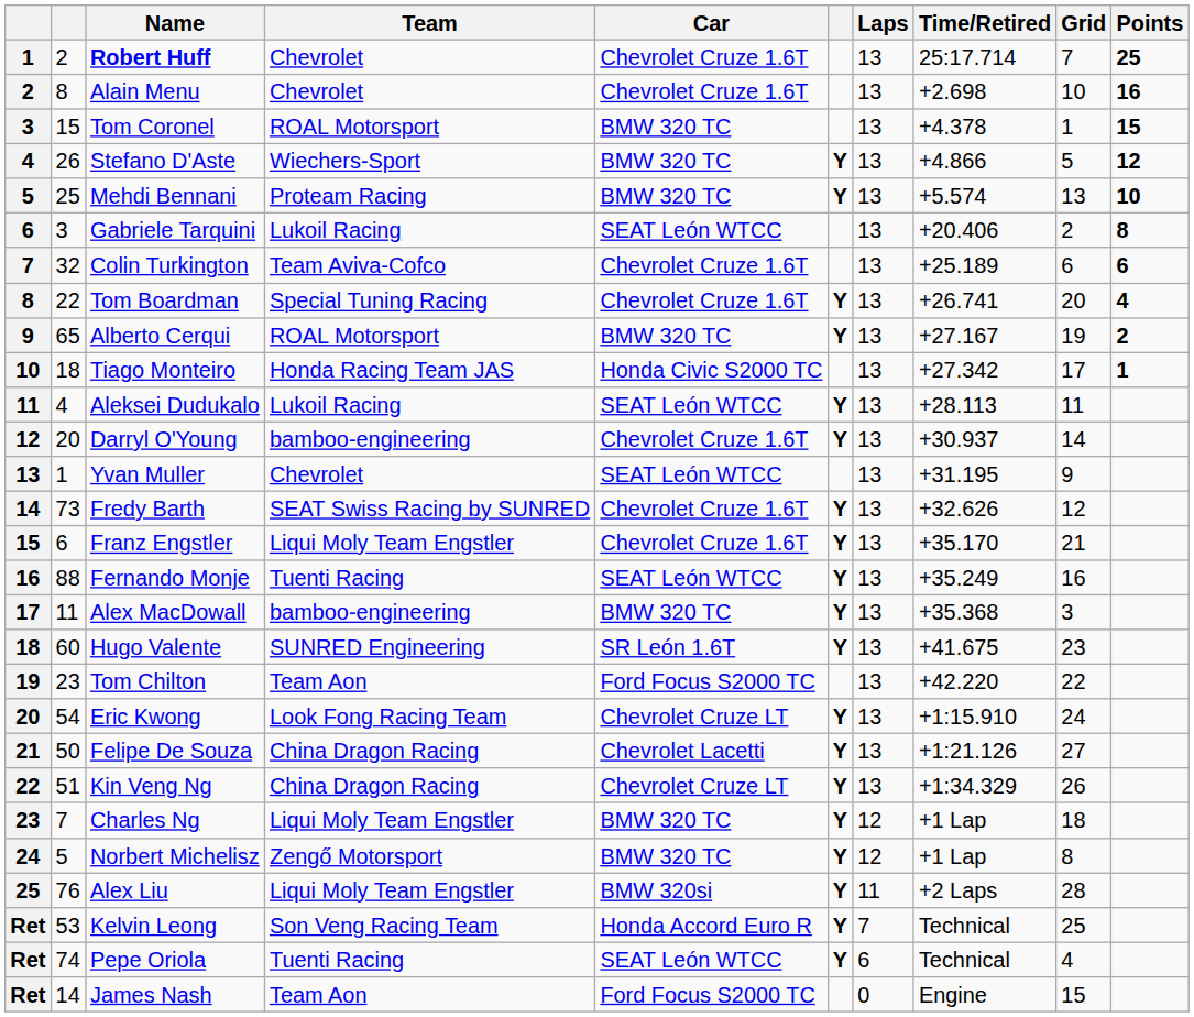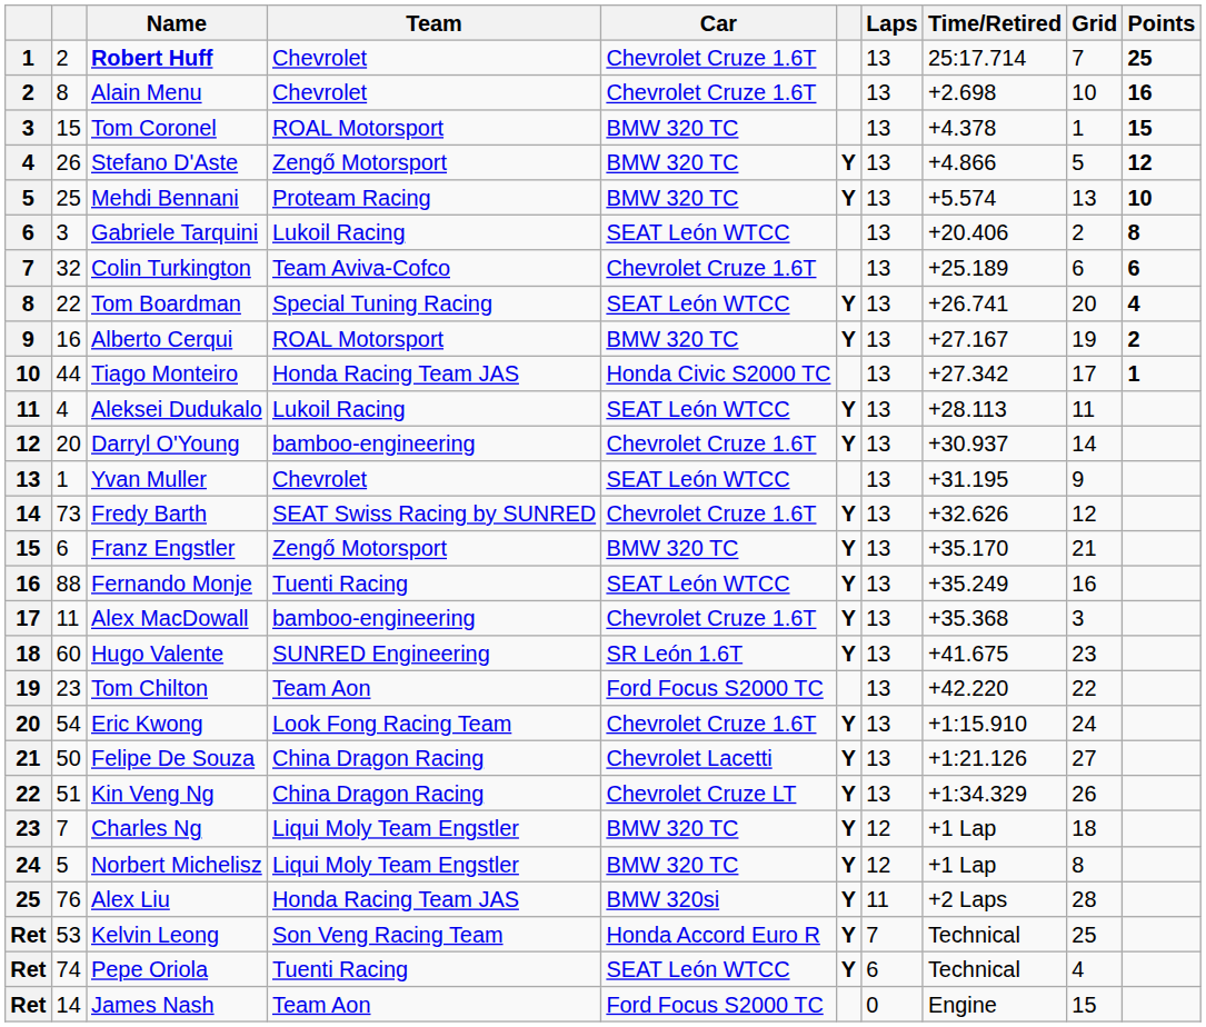Stefano D'Aste | Team: Wiechers-Sport -> Zengő Motorsport
Tom Boardman | Car: Chevrolet Cruze 1.6T -> SEAT León WTCC
Alberto Cerqui | column 2: 65 -> 16
Tiago Monteiro | column 2: 18 -> 44
Franz Engstler | Team: Liqui Moly Team Engstler -> Zengő Motorsport
Franz Engstler | Car: Chevrolet Cruze 1.6T -> BMW 320 TC
Alex MacDowall | Car: BMW 320 TC -> Chevrolet Cruze 1.6T
Eric Kwong | Car: Chevrolet Cruze LT -> Chevrolet Cruze 1.6T
Norbert Michelisz | Team: Zengő Motorsport -> Liqui Moly Team Engstler
Alex Liu | Team: Liqui Moly Team Engstler -> Honda Racing Team JAS
